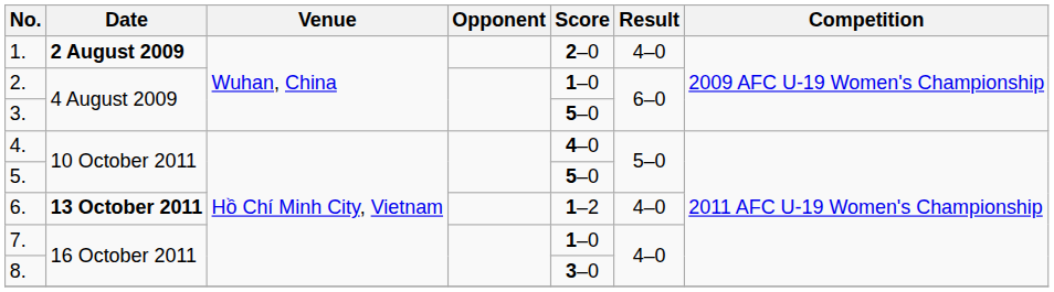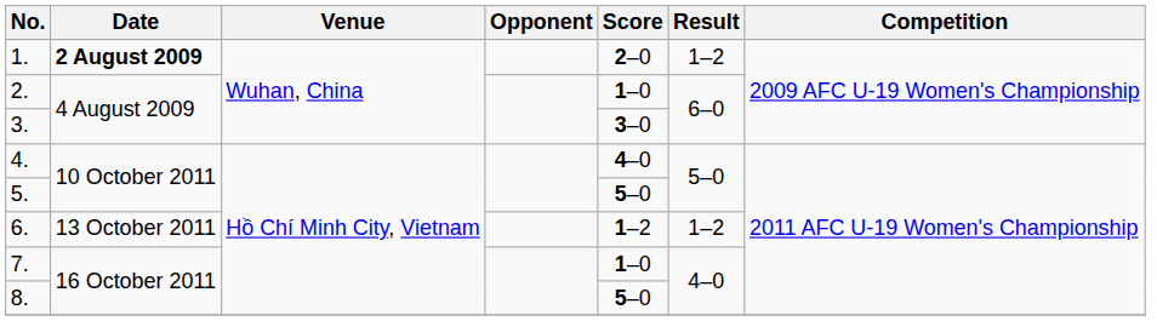1. | Result: 4–0 -> 1–2
3. | Score: 5–0 -> 3–0
6. | Date: bold -> normal
6. | Result: 4–0 -> 1–2
8. | Score: 3–0 -> 5–0
